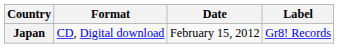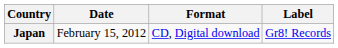columns swapped: Date <-> Format
